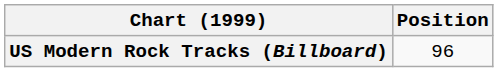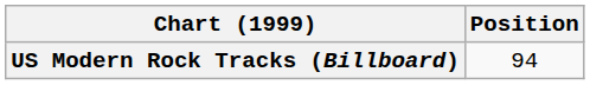US Modern Rock Tracks (Billboard) | Position: 96 -> 94
